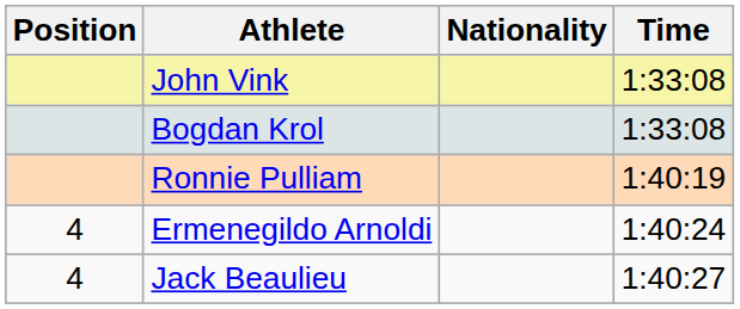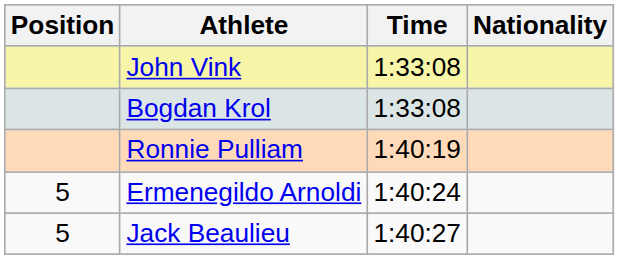columns swapped: Nationality <-> Time
Ermenegildo Arnoldi | Position: 4 -> 5
Jack Beaulieu | Position: 4 -> 5
